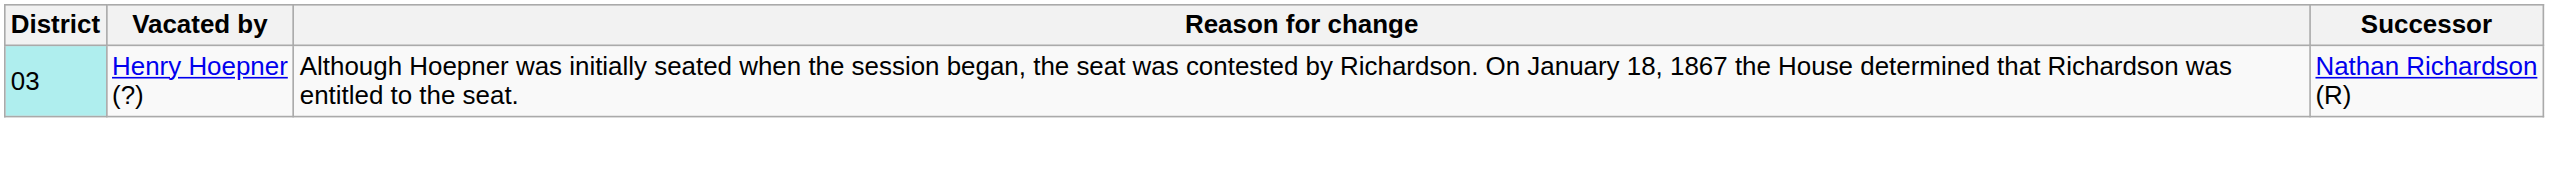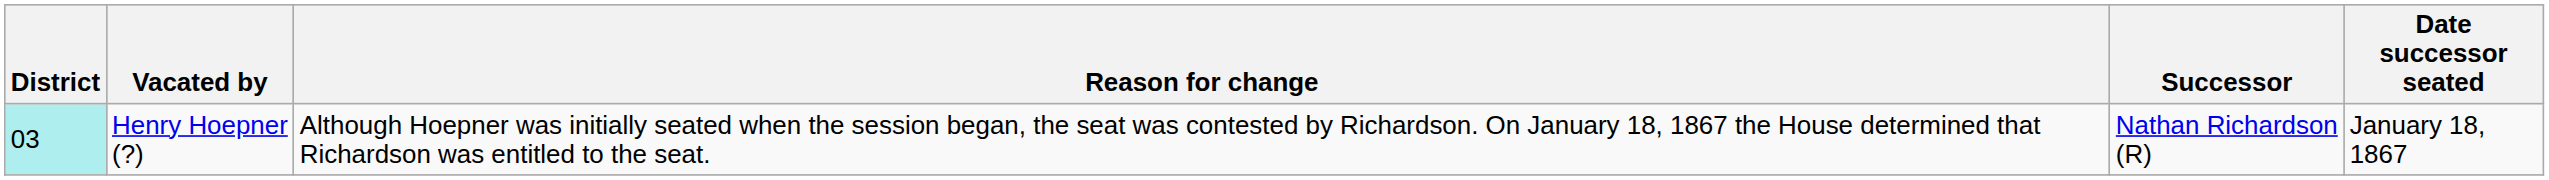+ column: Date successor seated | January 18, 1867
